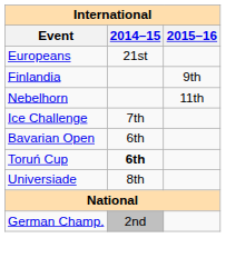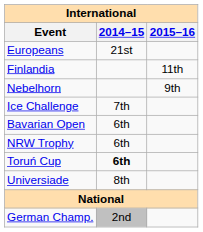Finlandia | 2015–16: 9th -> 11th
Nebelhorn | 2015–16: 11th -> 9th
+ row: NRW Trophy | 6th
